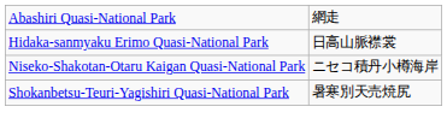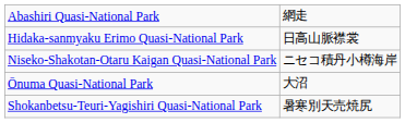+ row: Ōnuma Quasi-National Park | 大沼
